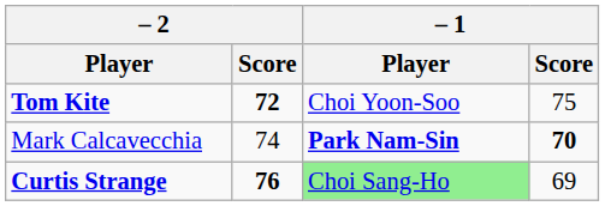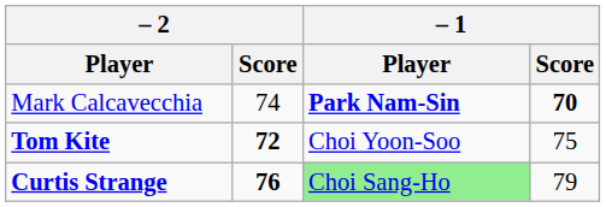rows swapped: Mark Calcavecchia <-> Tom Kite
Curtis Strange | – 1 / Score: 69 -> 79
